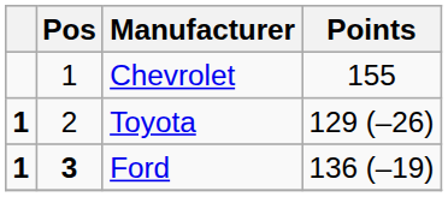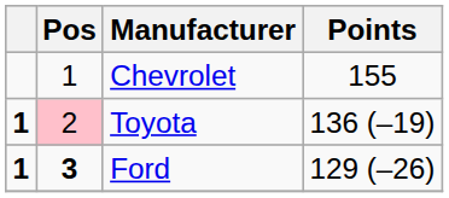Toyota | Pos: no background -> pink background
Toyota | Points: 129 (–26) -> 136 (–19)
Ford | Points: 136 (–19) -> 129 (–26)
